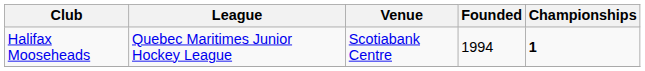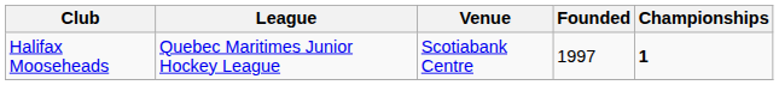Halifax Mooseheads | Founded: 1994 -> 1997
